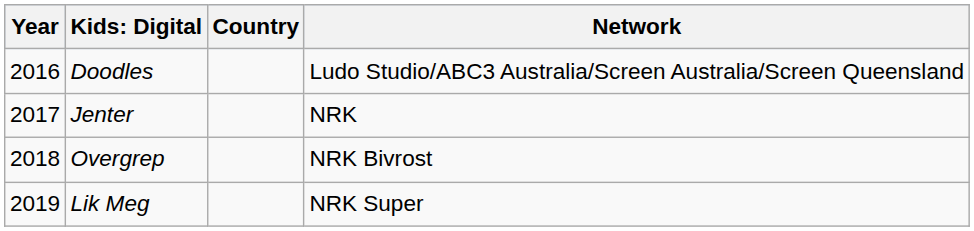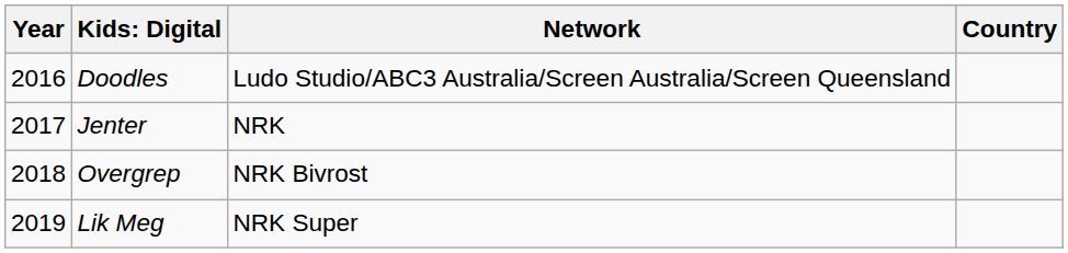columns swapped: Country <-> Network
